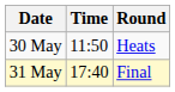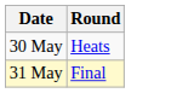- column: Time | 11:50 | 17:40
